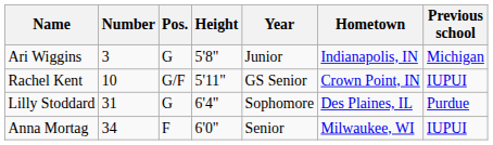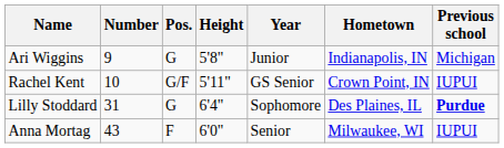Ari Wiggins | Number: 3 -> 9
Lilly Stoddard | Previous school: normal -> bold
Anna Mortag | Number: 34 -> 43
